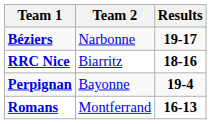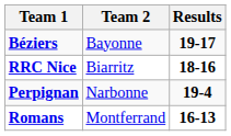Béziers | Team 2: Narbonne -> Bayonne
Perpignan | Team 2: Bayonne -> Narbonne
